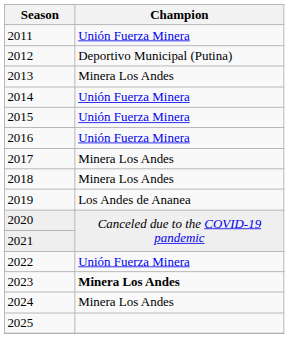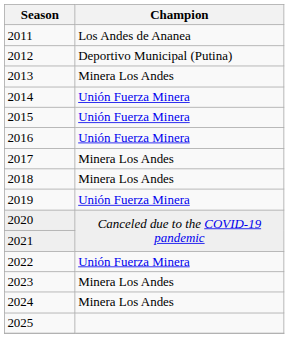2011 | Champion: Unión Fuerza Minera -> Los Andes de Ananea
2019 | Champion: Los Andes de Ananea -> Unión Fuerza Minera
2023 | Champion: bold -> normal
